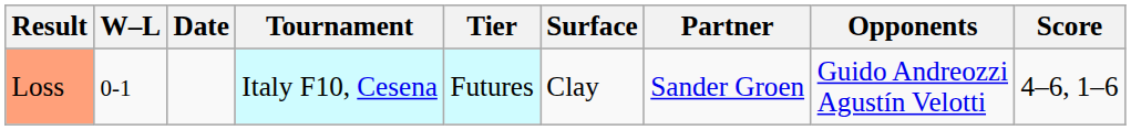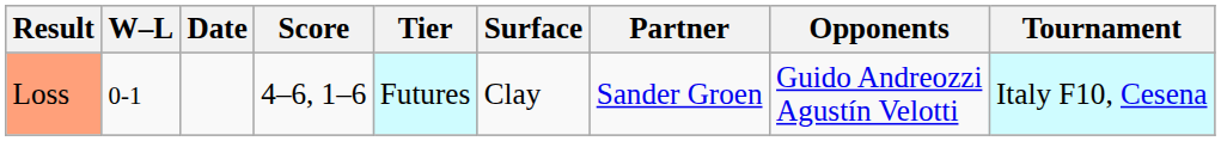columns swapped: Tournament <-> Score
